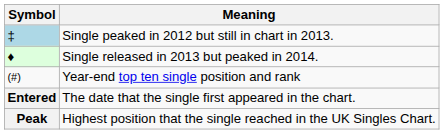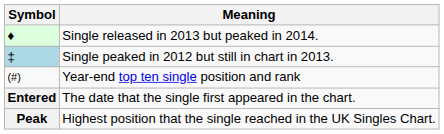rows swapped: Single peaked in 2012 but still in chart in 2013. <-> Single released in 2013 but peaked in 2014.
